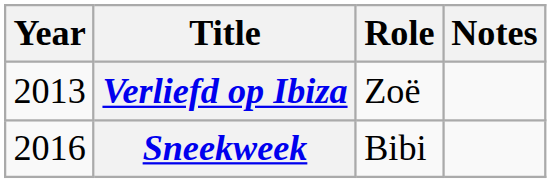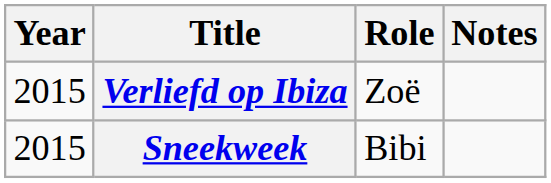Verliefd op Ibiza | Year: 2013 -> 2015
Sneekweek | Year: 2016 -> 2015
